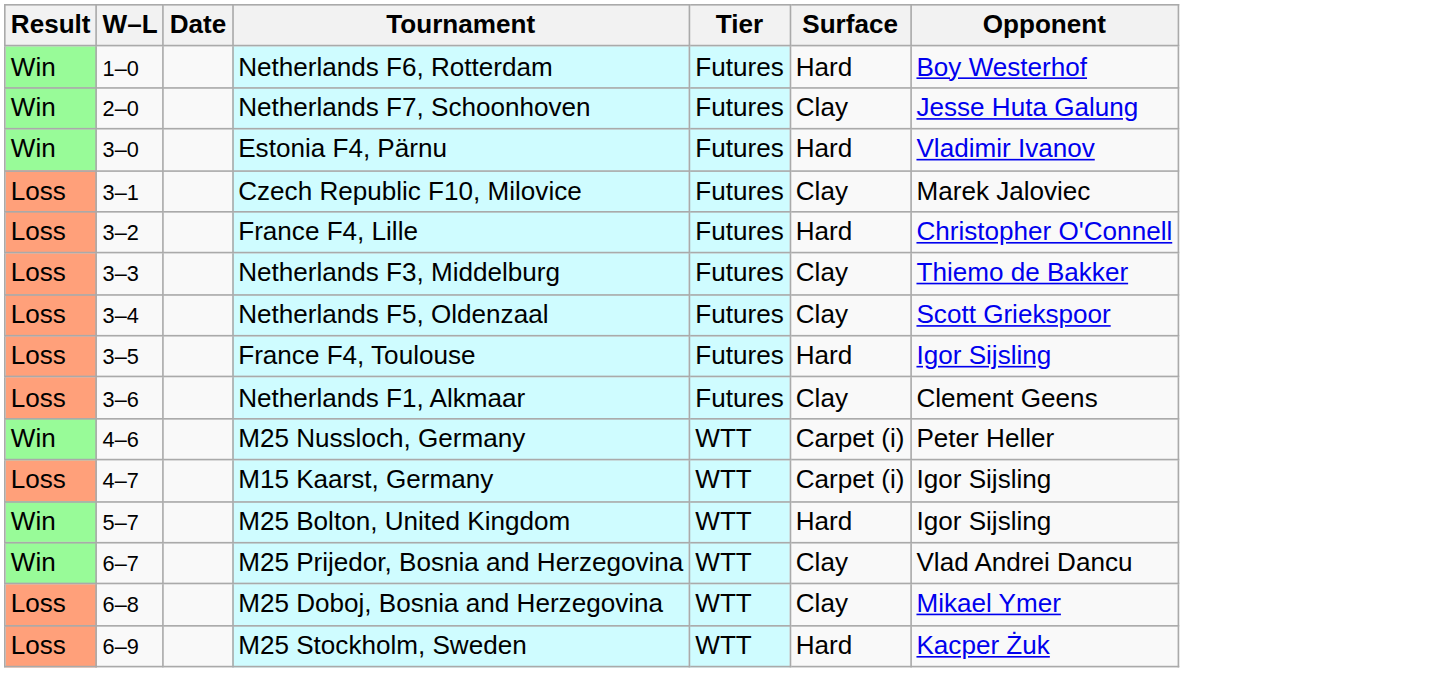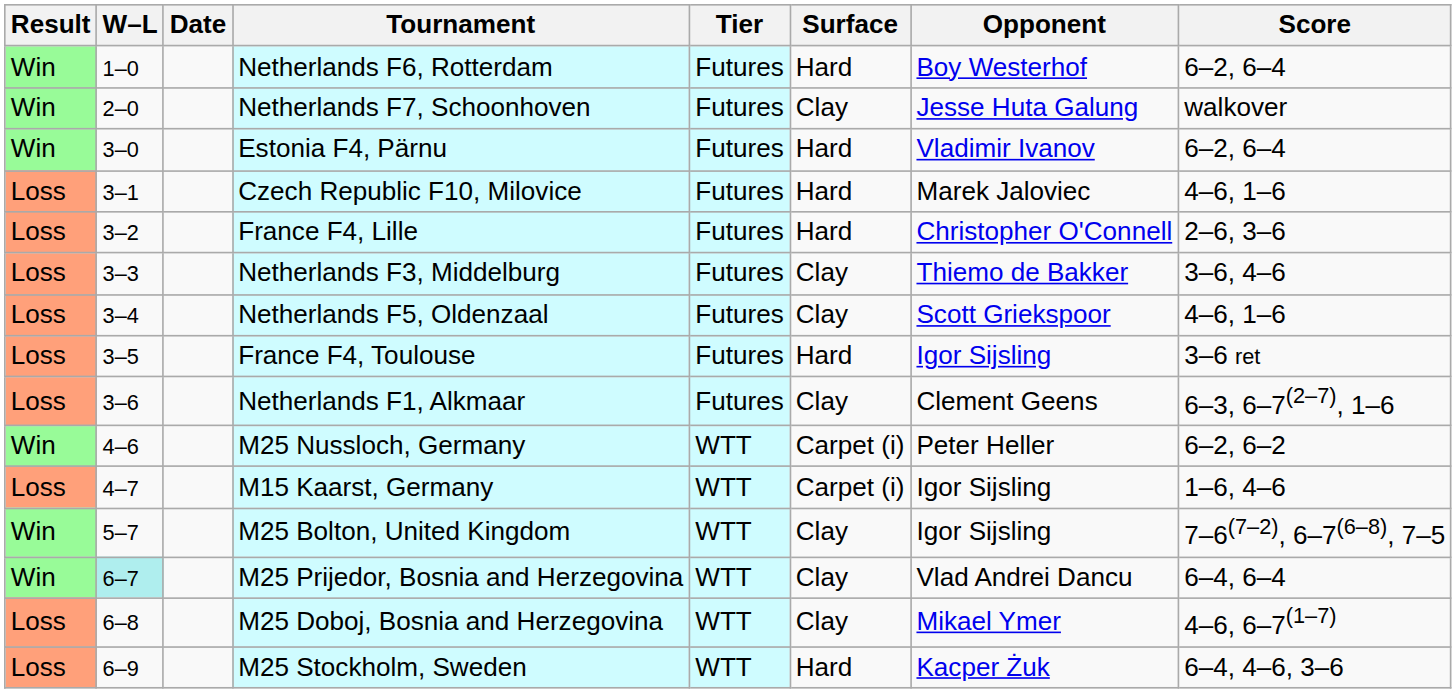+ column: Score | 6–2, 6–4 | walkover | 6–2, 6–4 | 4–6, 1–6 | 2–6, 3–6 | 3–6, 4–6 | 4–6, 1–6 | 3–6 ret | 6–3, 6–7(2–7), 1–6 | 6–2, 6–2 | 1–6, 4–6 | 7–6(7–2), 6–7(6–8), 7–5 | 6–4, 6–4 | 4–6, 6–7(1–7) | 6–4, 4–6, 3–6
Czech Republic F10, Milovice | Surface: Clay -> Hard
M25 Bolton, United Kingdom | Surface: Hard -> Clay
M25 Prijedor, Bosnia and Herzegovina | W–L: no background -> paleturquoise background
